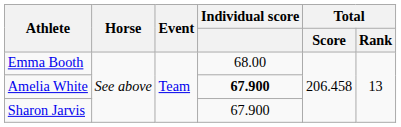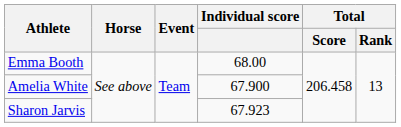Amelia White | Individual score: bold -> normal
Sharon Jarvis | Individual score: 67.900 -> 67.923
